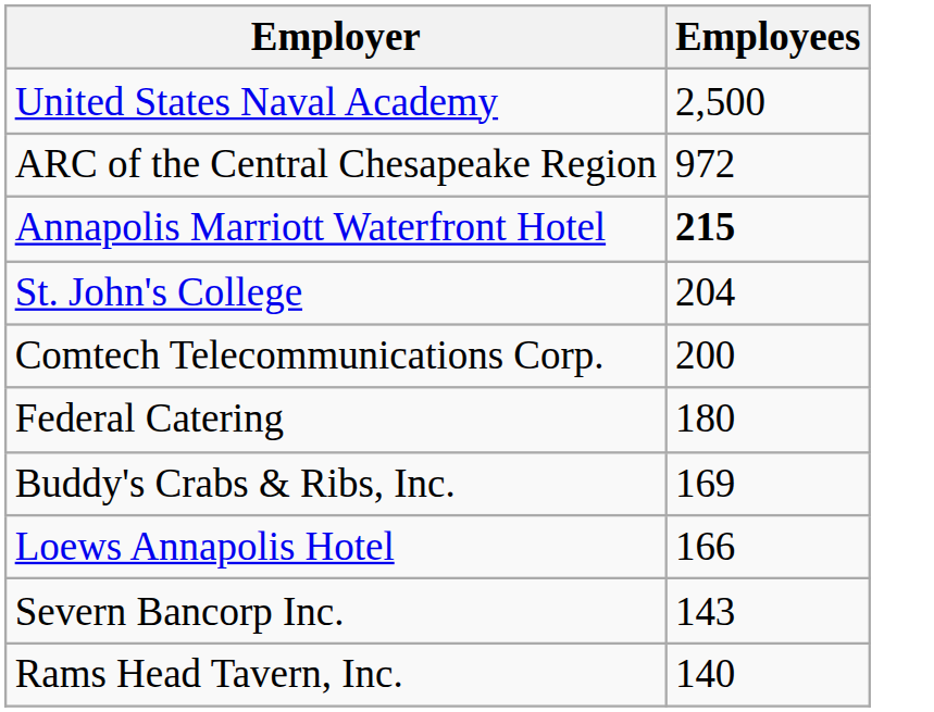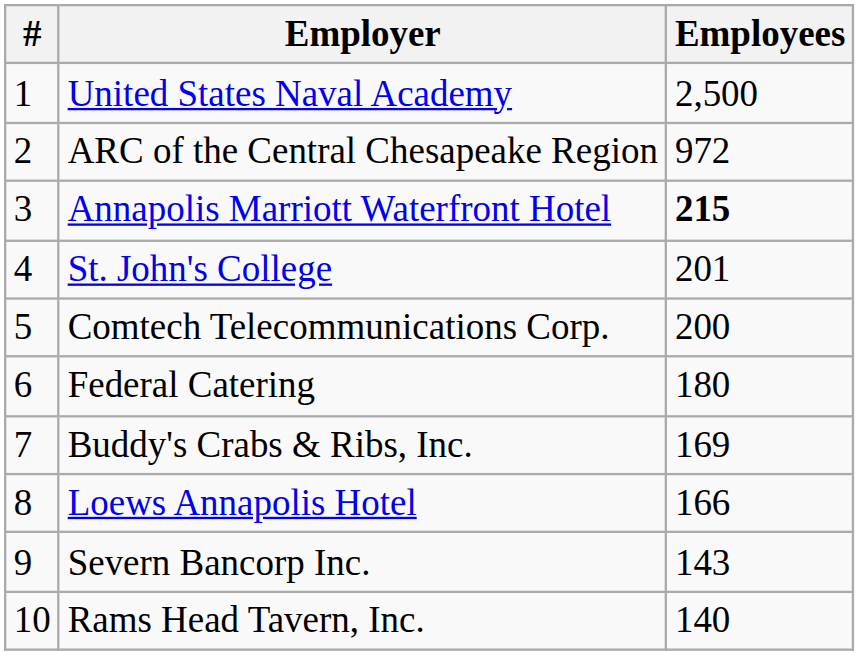+ column: # | 1 | 2 | 3 | 4 | 5 | 6 | 7 | 8 | 9 | 10
St. John's College | Employees: 204 -> 201
